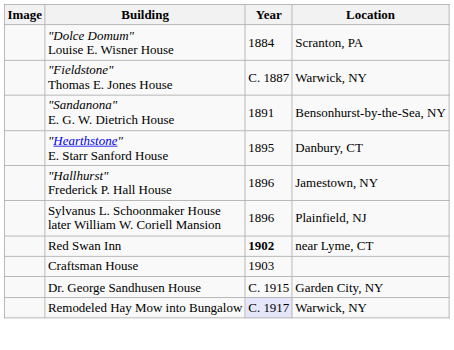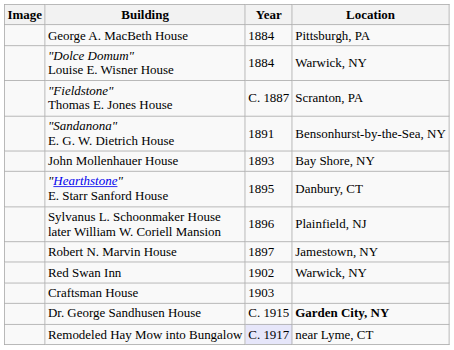+ row: George A. MacBeth House | 1884 | Pittsburgh, PA
"Dolce Domum" Louise E. Wisner House | Location: Scranton, PA -> Warwick, NY
"Fieldstone" Thomas E. Jones House | Location: Warwick, NY -> Scranton, PA
+ row: John Mollenhauer House | 1893 | Bay Shore, NY
- row: "Hallhurst" Frederick P. Hall House | 1896 | Jamestown, NY
+ row: Robert N. Marvin House | 1897 | Jamestown, NY
Red Swan Inn | Year: bold -> normal
Red Swan Inn | Location: near Lyme, CT -> Warwick, NY
Dr. George Sandhusen House | Location: normal -> bold
Remodeled Hay Mow into Bungalow | Location: Warwick, NY -> near Lyme, CT
